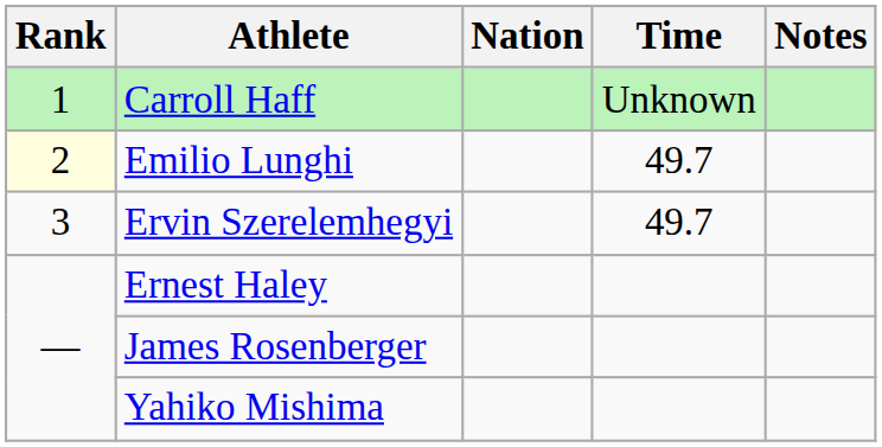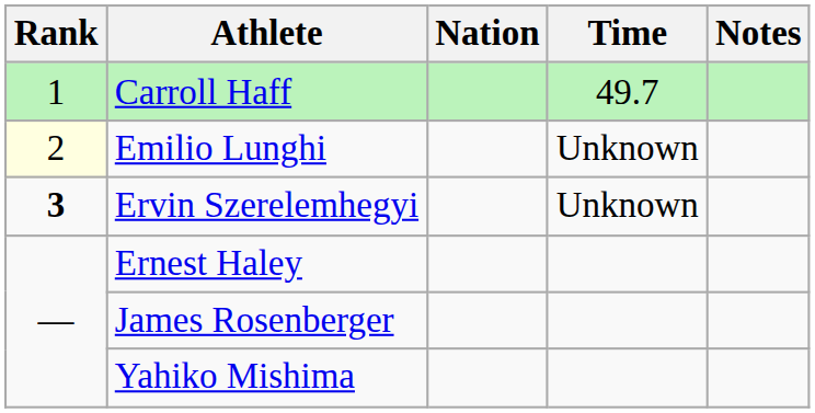Carroll Haff | Time: Unknown -> 49.7
Emilio Lunghi | Time: 49.7 -> Unknown
Ervin Szerelemhegyi | Rank: normal -> bold
Ervin Szerelemhegyi | Time: 49.7 -> Unknown
